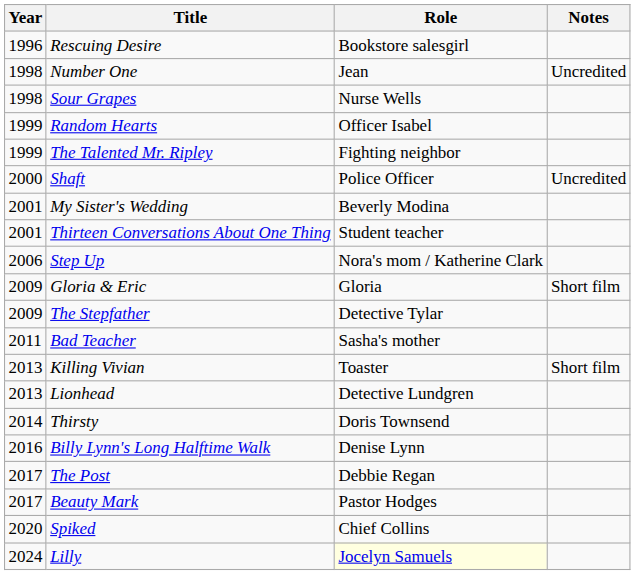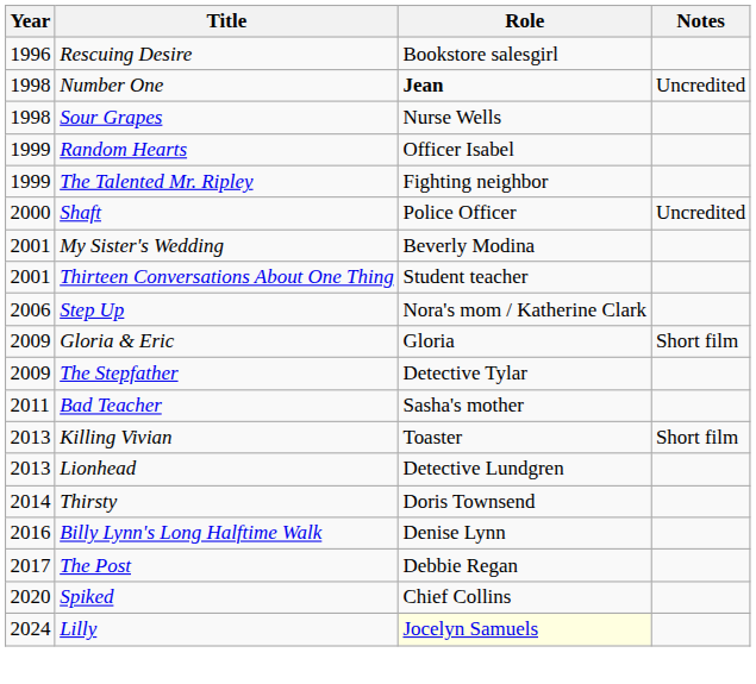Number One | Role: normal -> bold
- row: 2017 | Beauty Mark | Pastor Hodges
